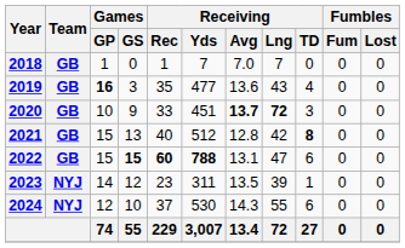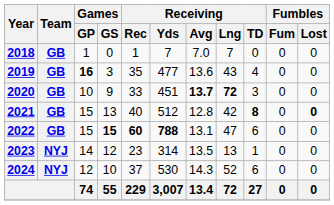2021 | Fumbles / Lost: normal -> bold
2023 | Receiving / Yds: 311 -> 314
2023 | Receiving / Lng: 39 -> 13
2024 | Receiving / Lng: 55 -> 52
